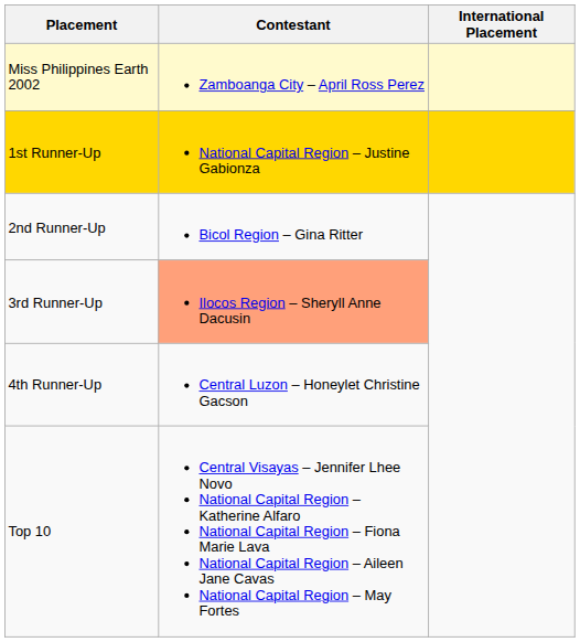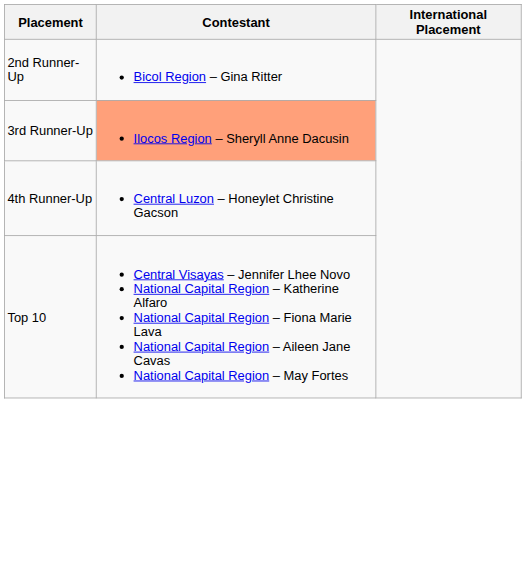- row: Miss Philippines Earth 2002 | Zamboanga City – April Ross Perez
- row: 1st Runner-Up | National Capital Region – Justine Gabionza
